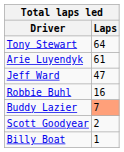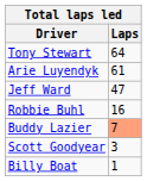Scott Goodyear | Laps: 2 -> 3
